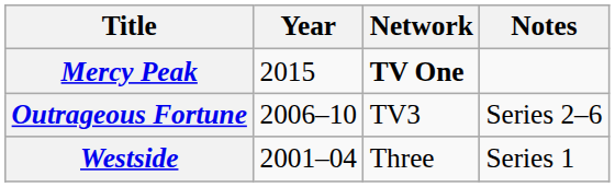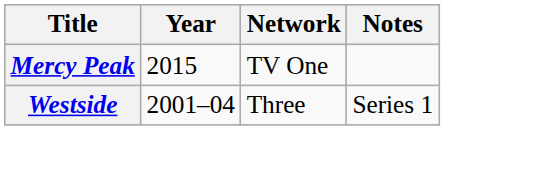Mercy Peak | Network: bold -> normal
- row: Outrageous Fortune | 2006–10 | TV3 | Series 2–6
